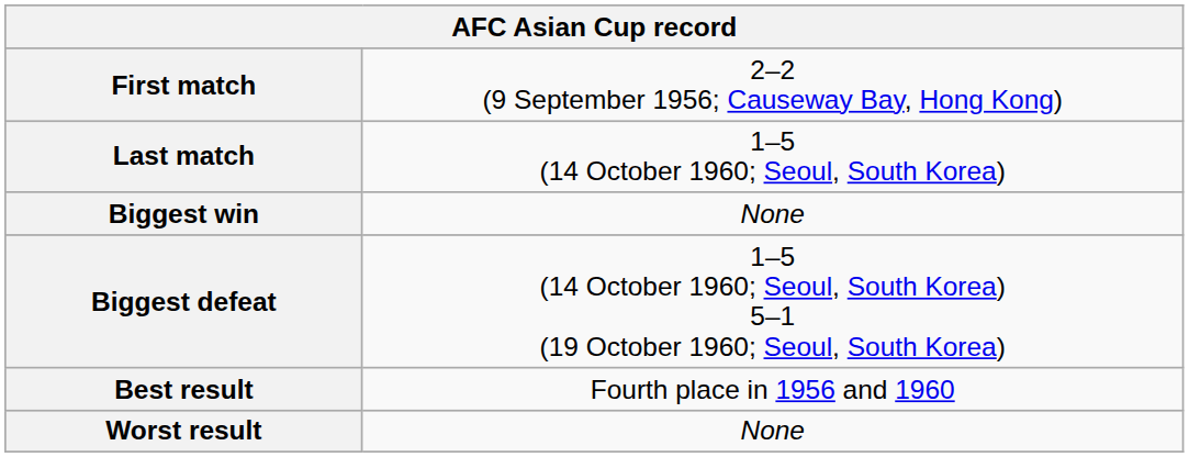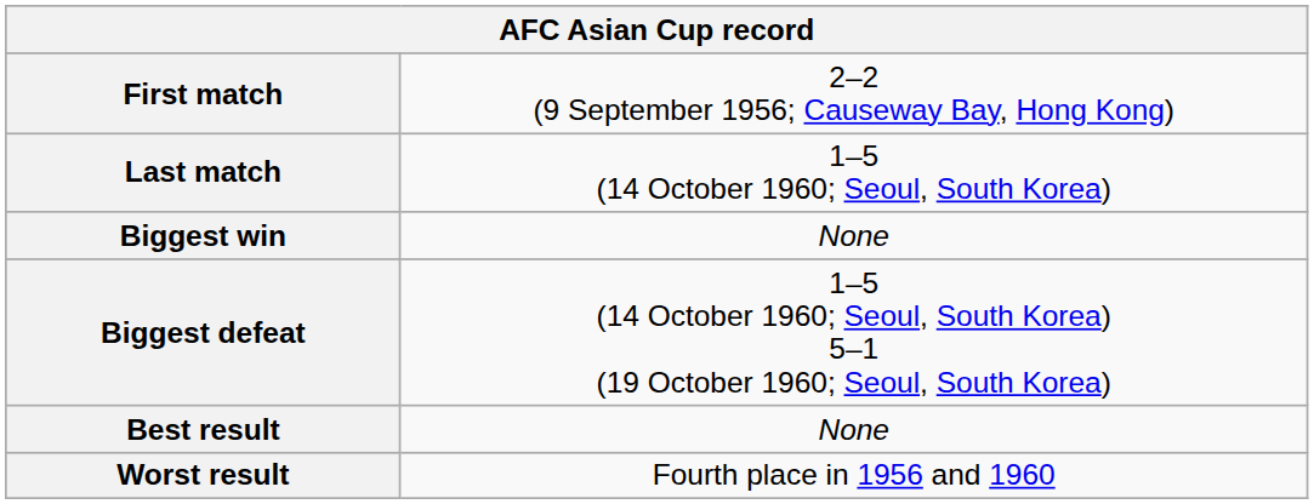Best result | column 2: Fourth place in 1956 and 1960 -> None
Worst result | column 2: None -> Fourth place in 1956 and 1960
